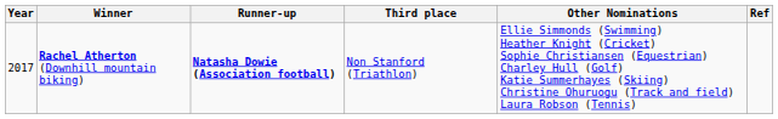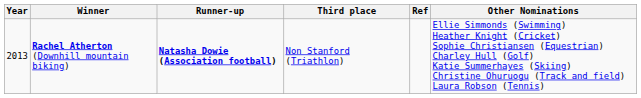columns swapped: Other Nominations <-> Ref
Rachel Atherton (Downhill mountain biking) | Year: 2017 -> 2013
